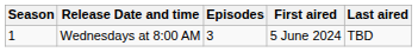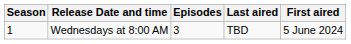columns swapped: First aired <-> Last aired
